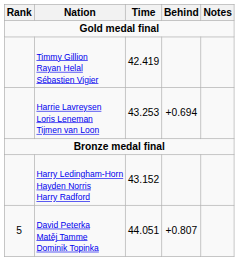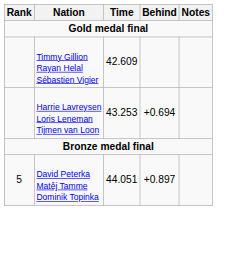Timmy Gillion Rayan Helal Sébastien Vigier | Time: 42.419 -> 42.609
- row: Harry Ledingham-Horn Hayden Norris Harry Radford | 43.152
David Peterka Matěj Tamme Dominik Topinka | Behind: +0.807 -> +0.897
